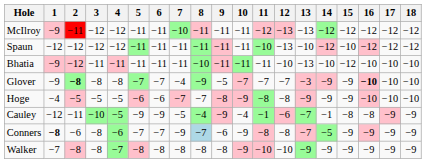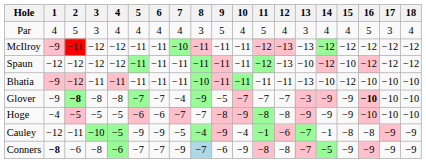+ row: Par | 4 | 5 | 3 | 4 | 4 | 4 | 4 | 3 | 5 | 4 | 5 | 4 | 3 | 4 | 4 | 5 | 3 | 4
Spaun | 11: −10 -> −12
Bhatia | 12: −10 -> −11
- row: Walker | −7 | −8 | −8 | −7 | −8 | −8 | −8 | −8 | −8 | −9 | −10 | −10 | −9 | −9 | −9 | −9 | −9 | −9
